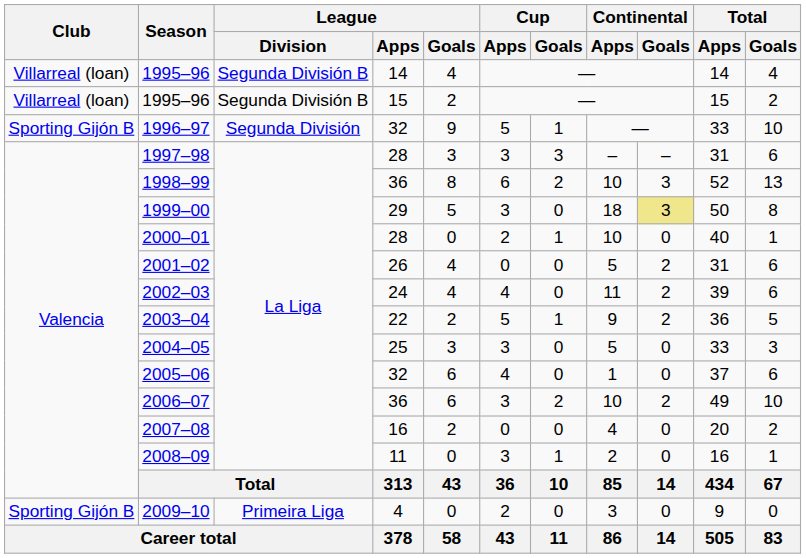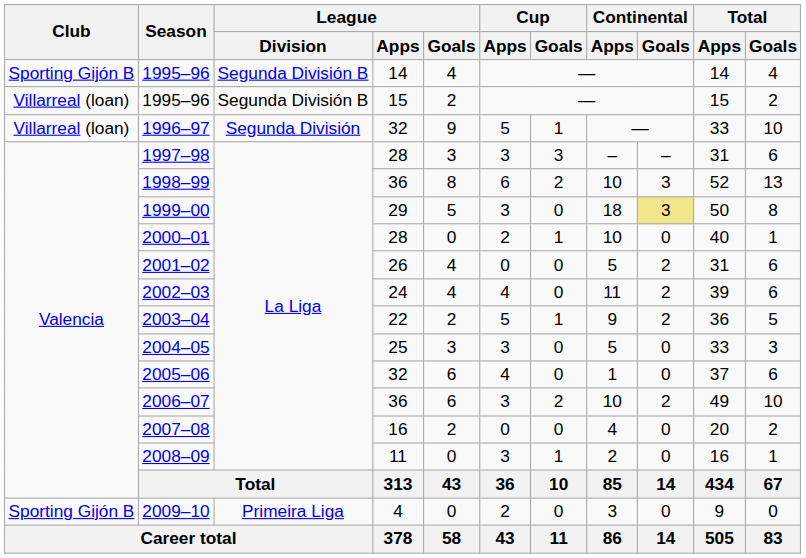1995–96 / 14 | Club: Villarreal (loan) -> Sporting Gijón B
1996–97 | Club: Sporting Gijón B -> Villarreal (loan)
